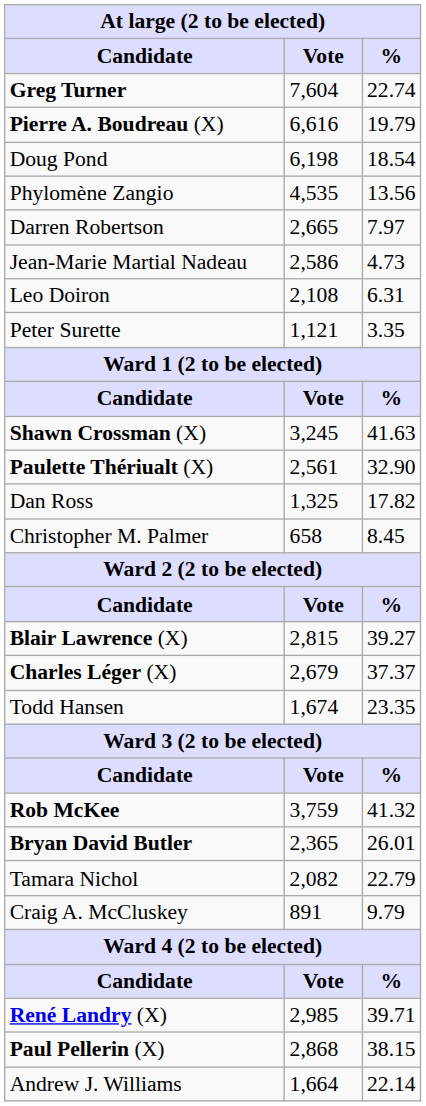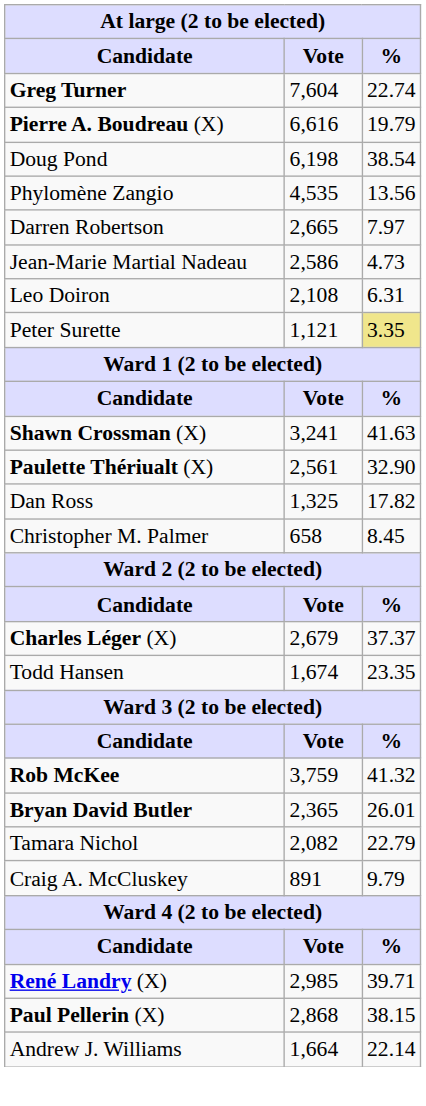Doug Pond | %: 18.54 -> 38.54
Peter Surette | %: no background -> khaki background
Shawn Crossman (X) | Vote: 3,245 -> 3,241
- row: Blair Lawrence (X) | 2,815 | 39.27
